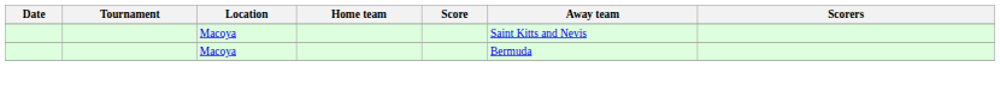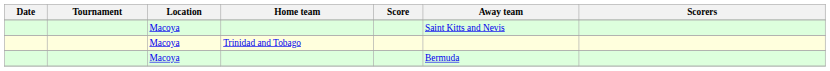+ row: Macoya | Trinidad and Tobago
